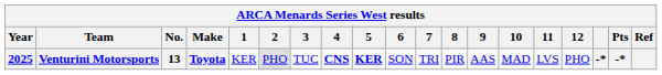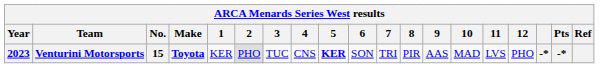Venturini Motorsports | Year: 2025 -> 2023
Venturini Motorsports | No.: 13 -> 15
Venturini Motorsports | 4: bold -> normal
